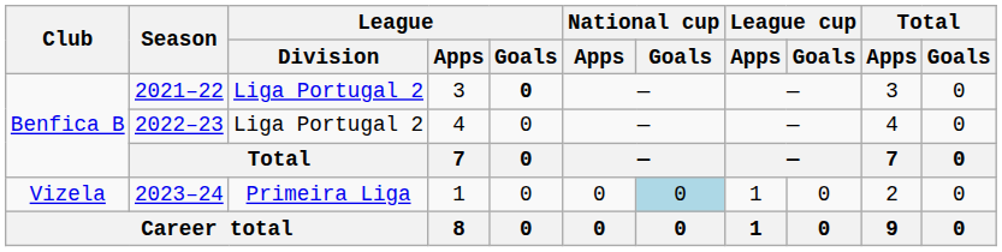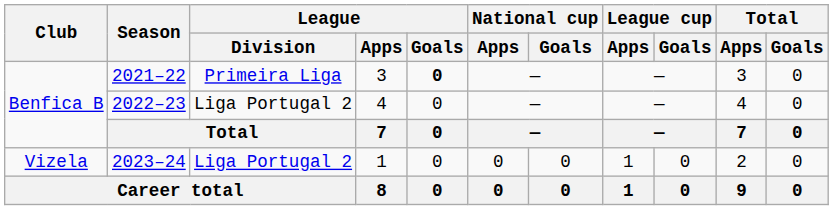2021–22 | League / Division: Liga Portugal 2 -> Primeira Liga
2023–24 | League / Division: Primeira Liga -> Liga Portugal 2
2023–24 | National cup / Goals: lightblue background -> no background
